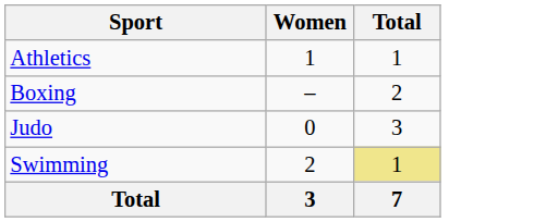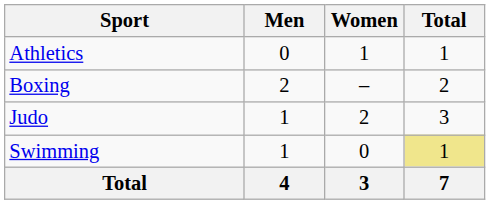+ column: Men | 0 | 2 | 1 | 1 | 4
Judo | Women: 0 -> 2
Swimming | Women: 2 -> 0
